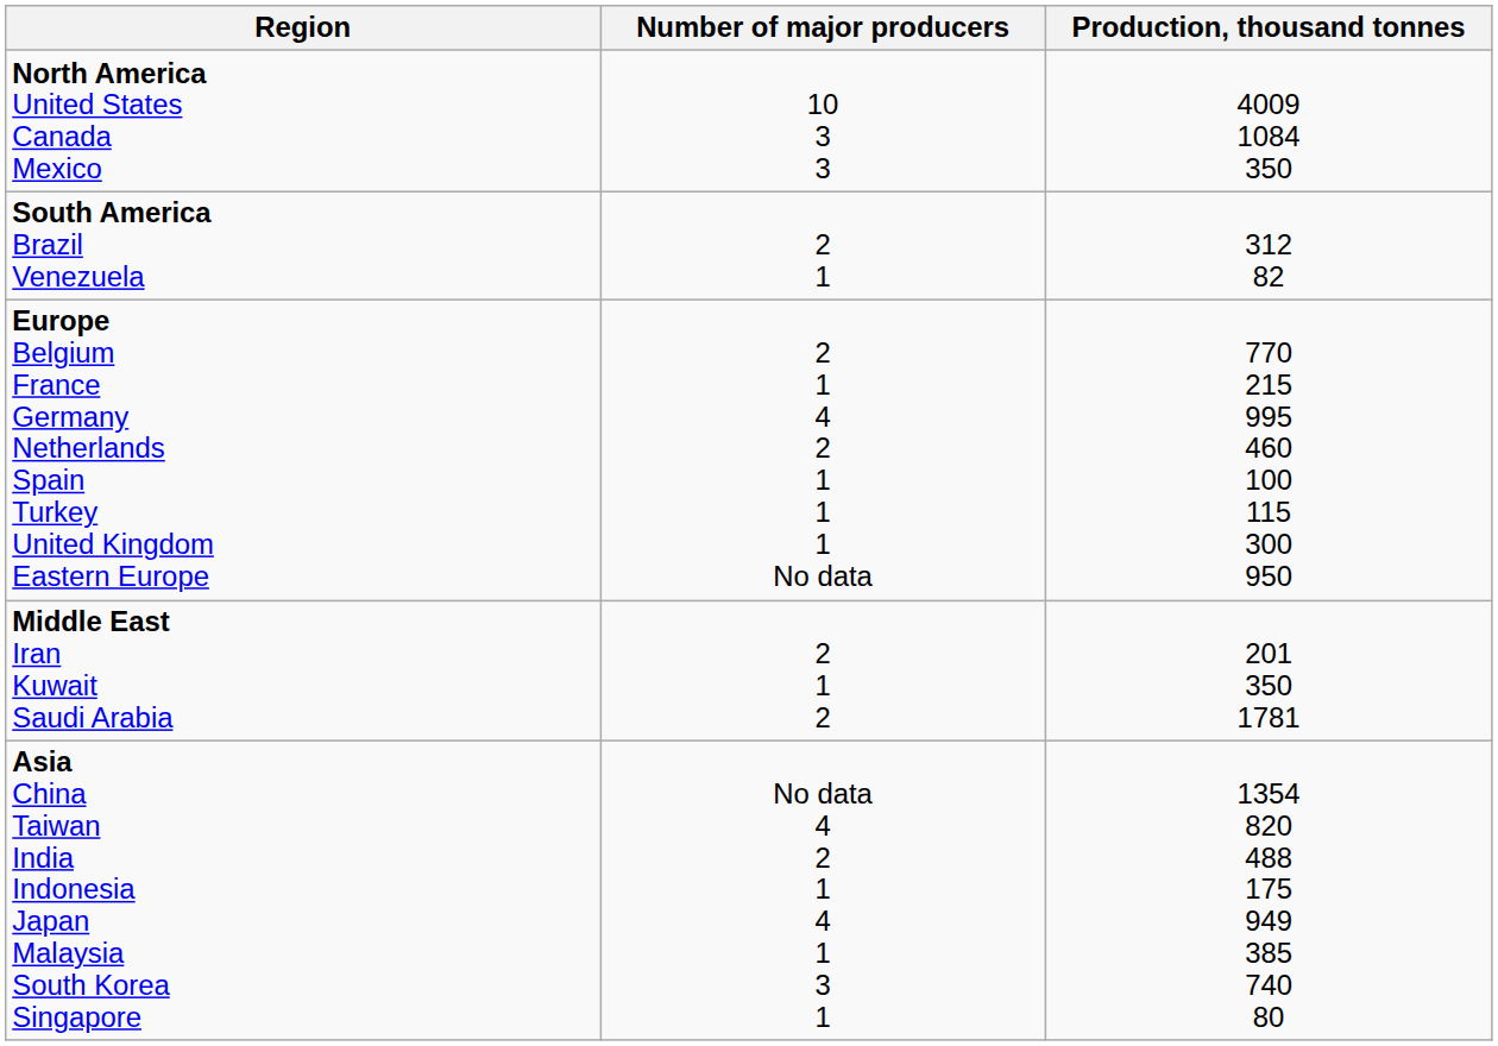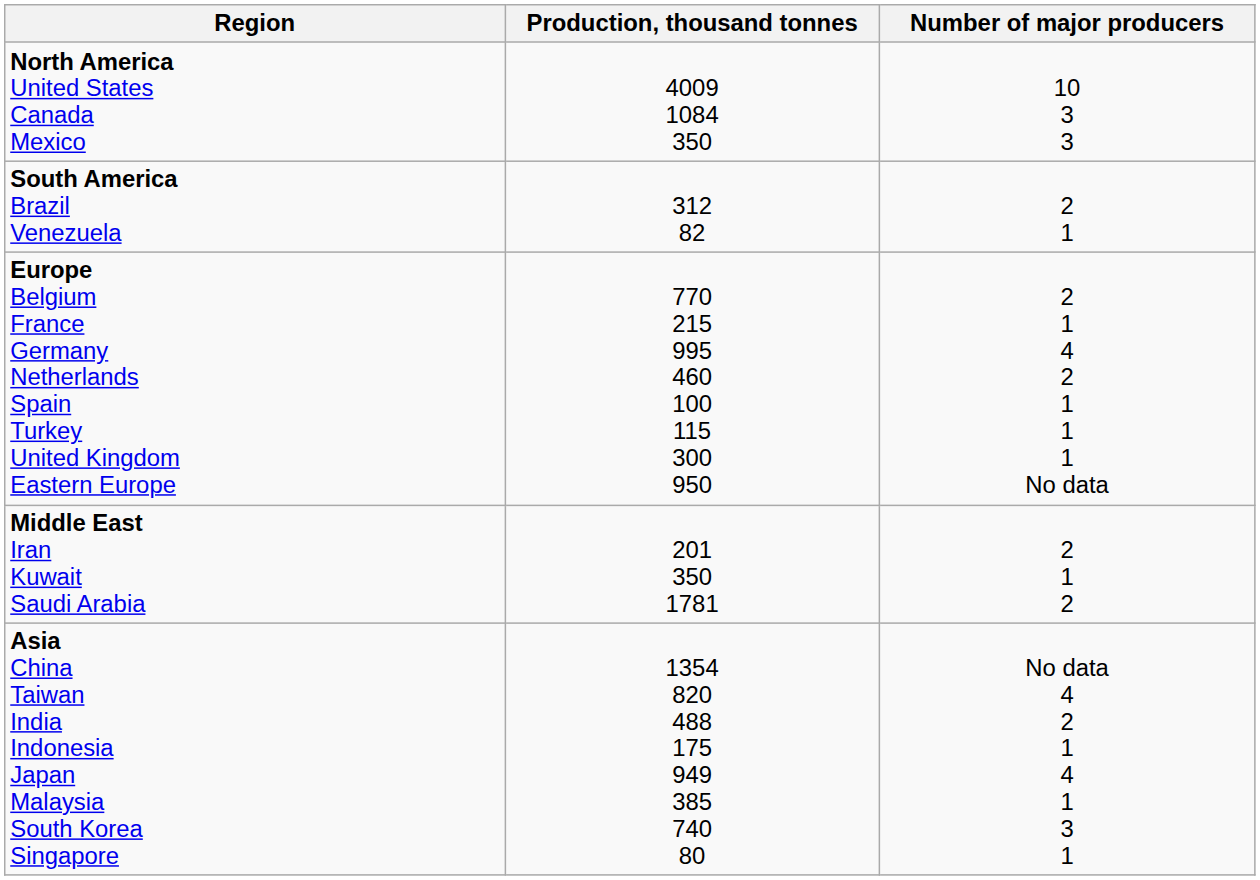columns swapped: Number of major producers <-> Production, thousand tonnes
